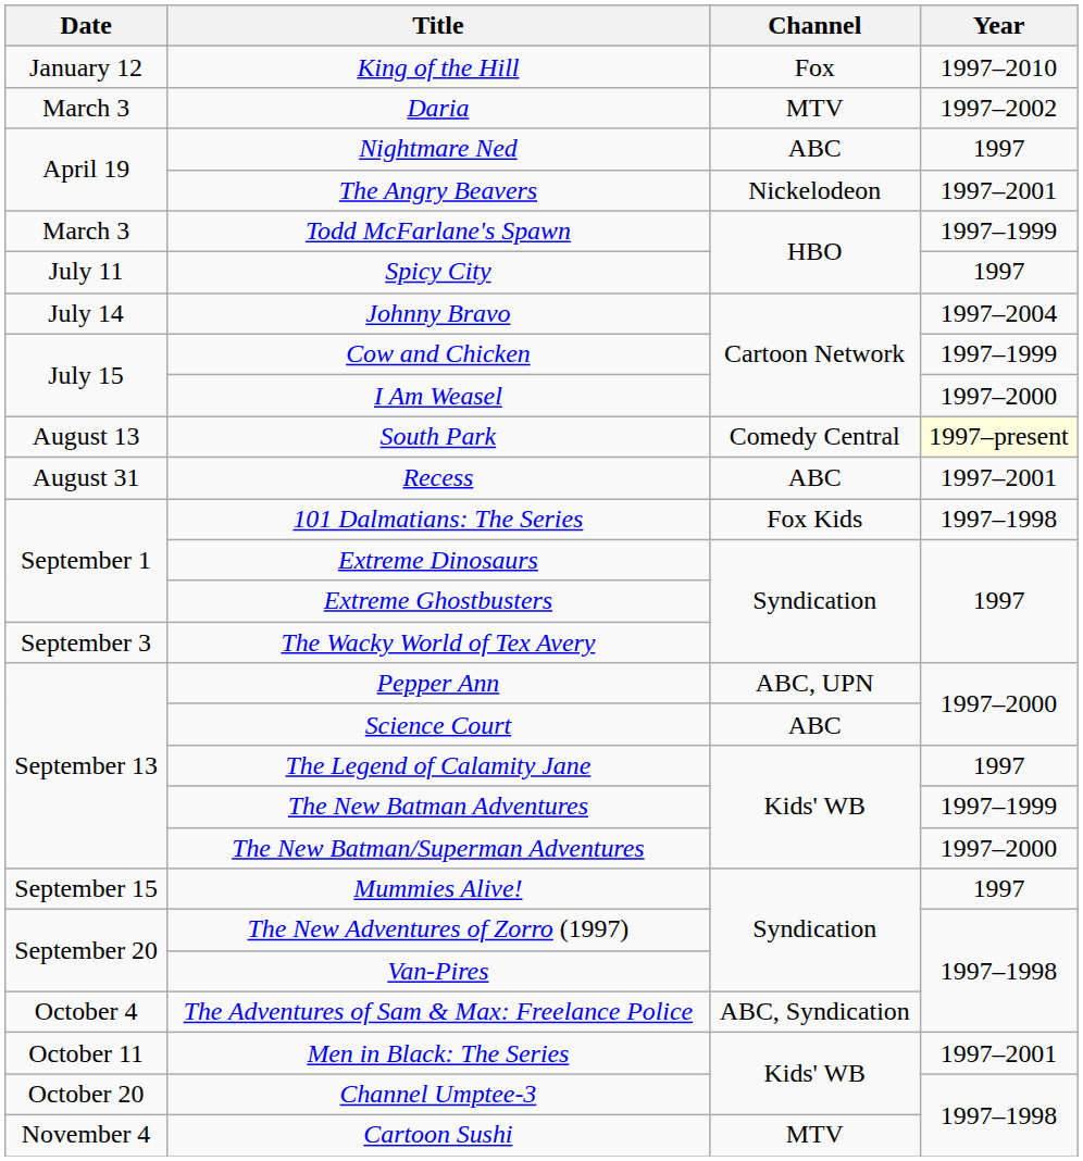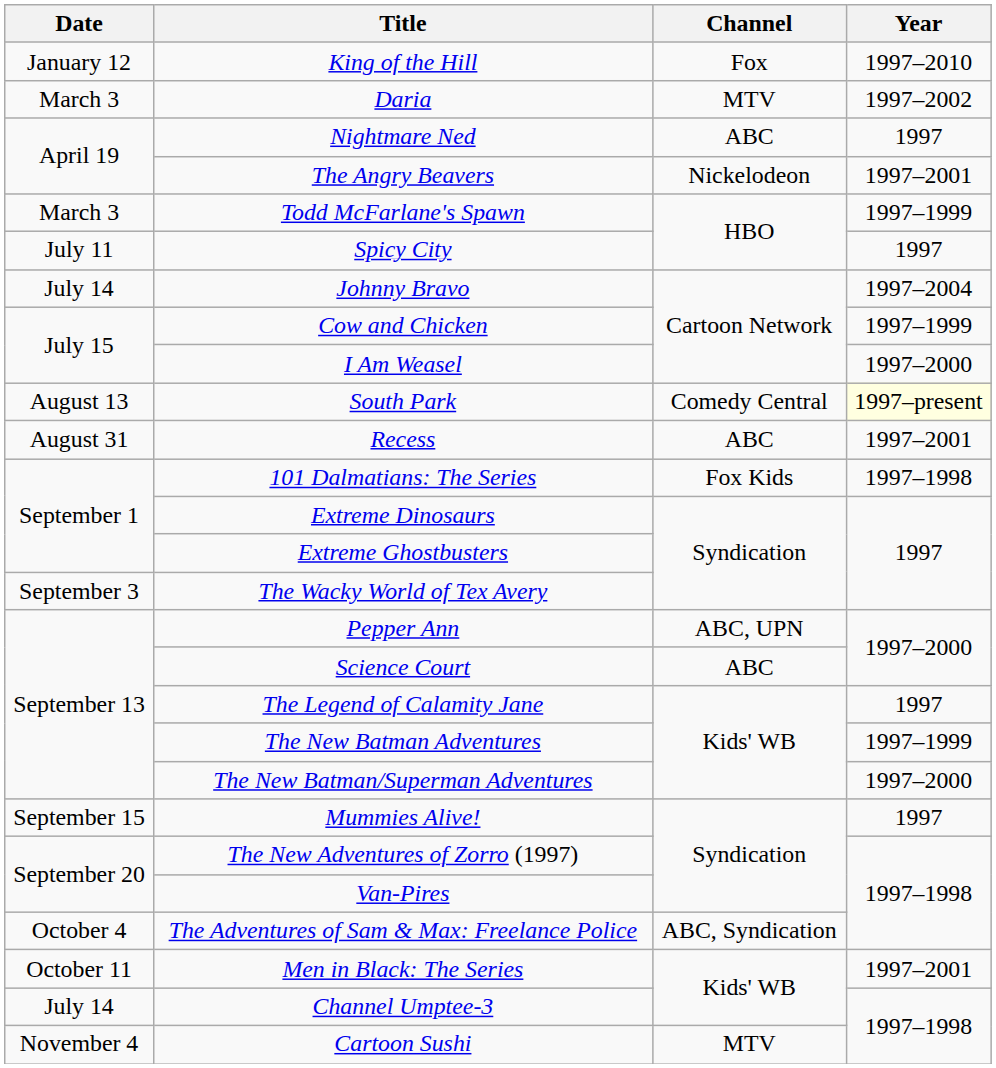Channel Umptee-3 | Date: October 20 -> July 14
